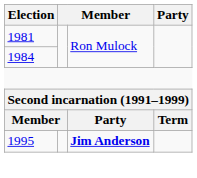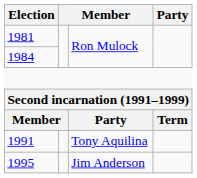+ row: 1991 | Tony Aquilina
1995 | column 3: bold -> normal
